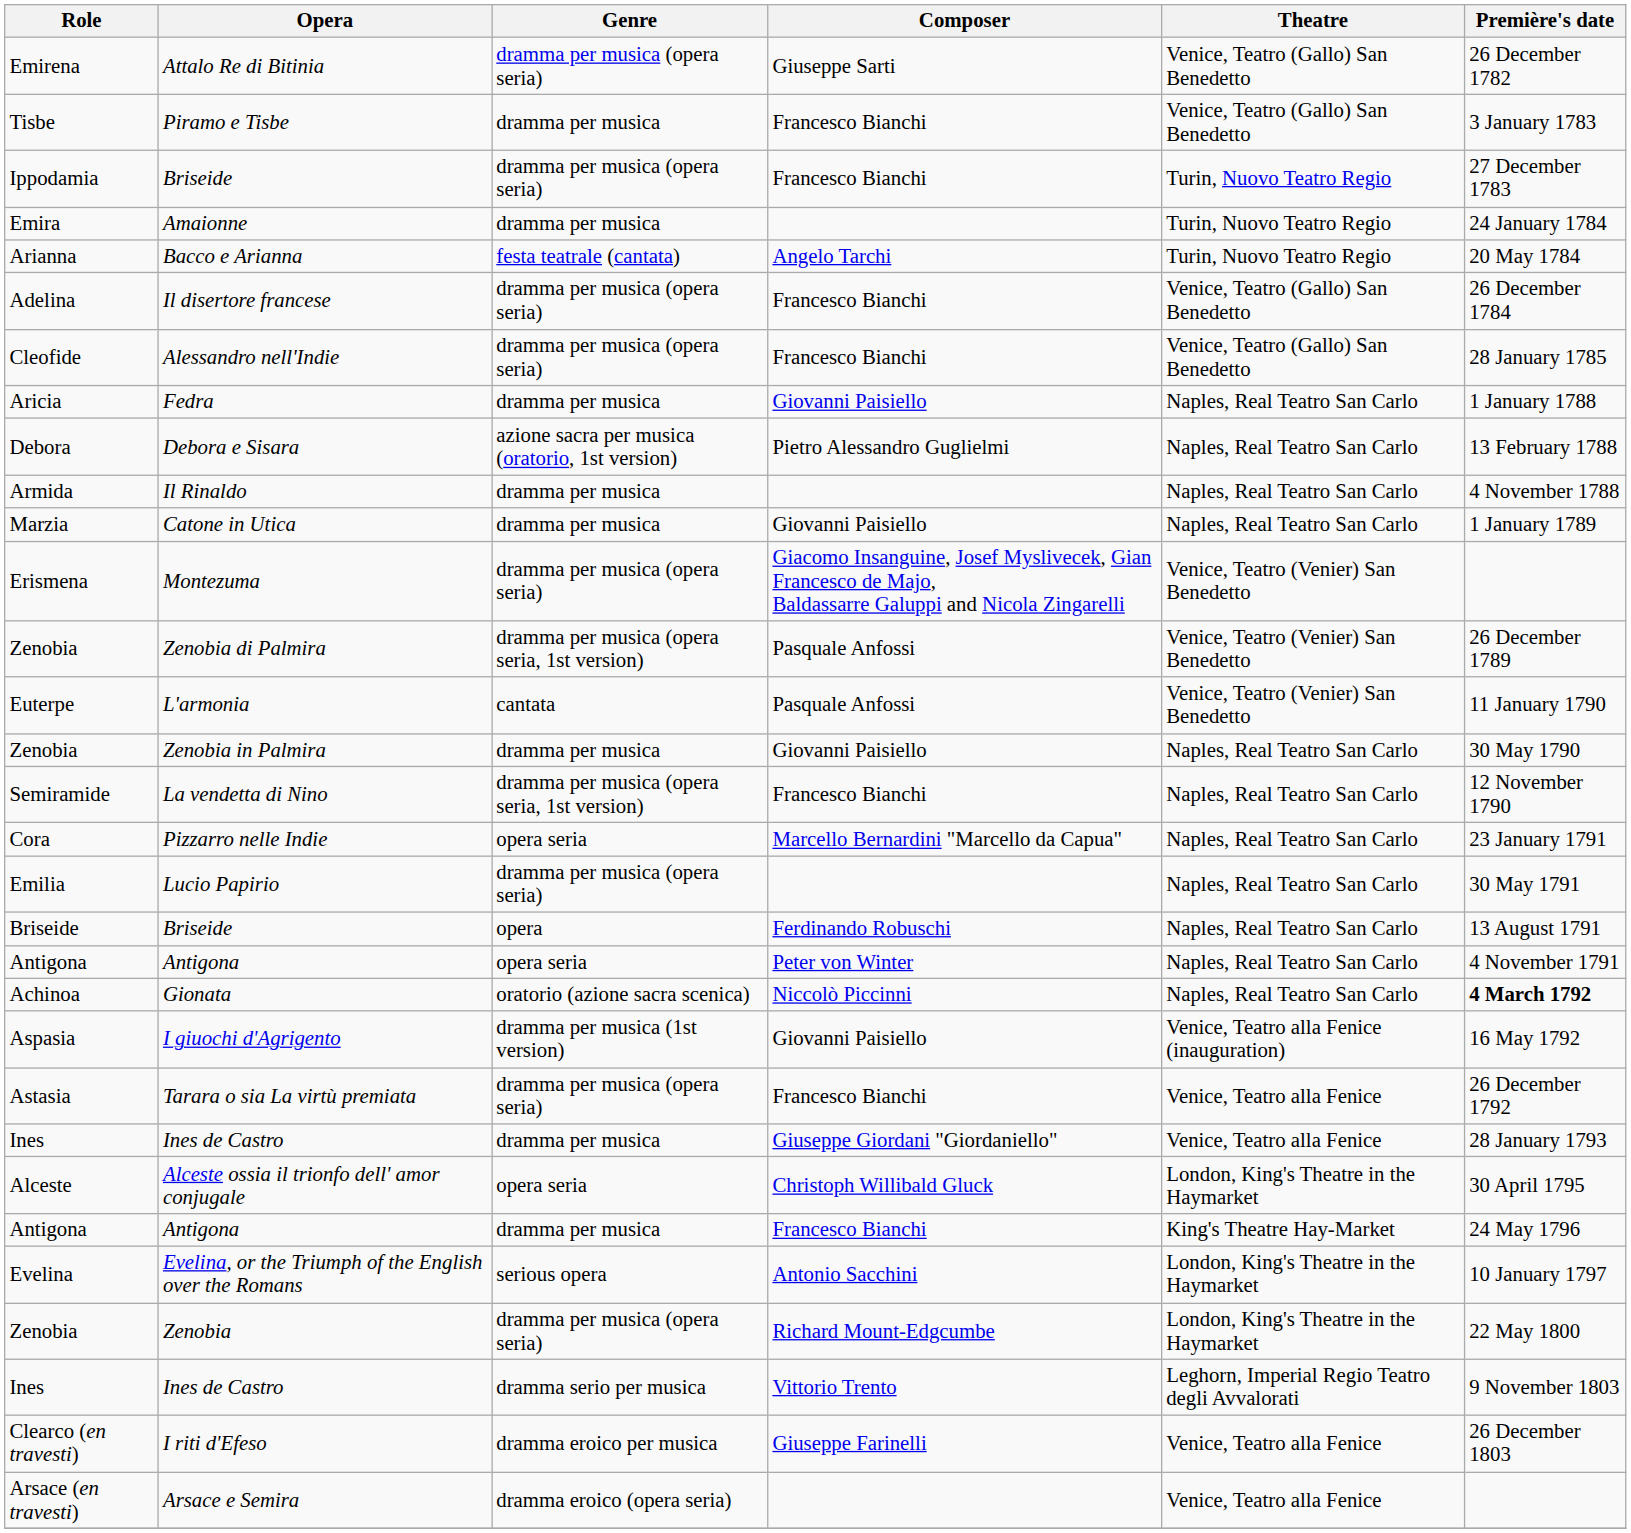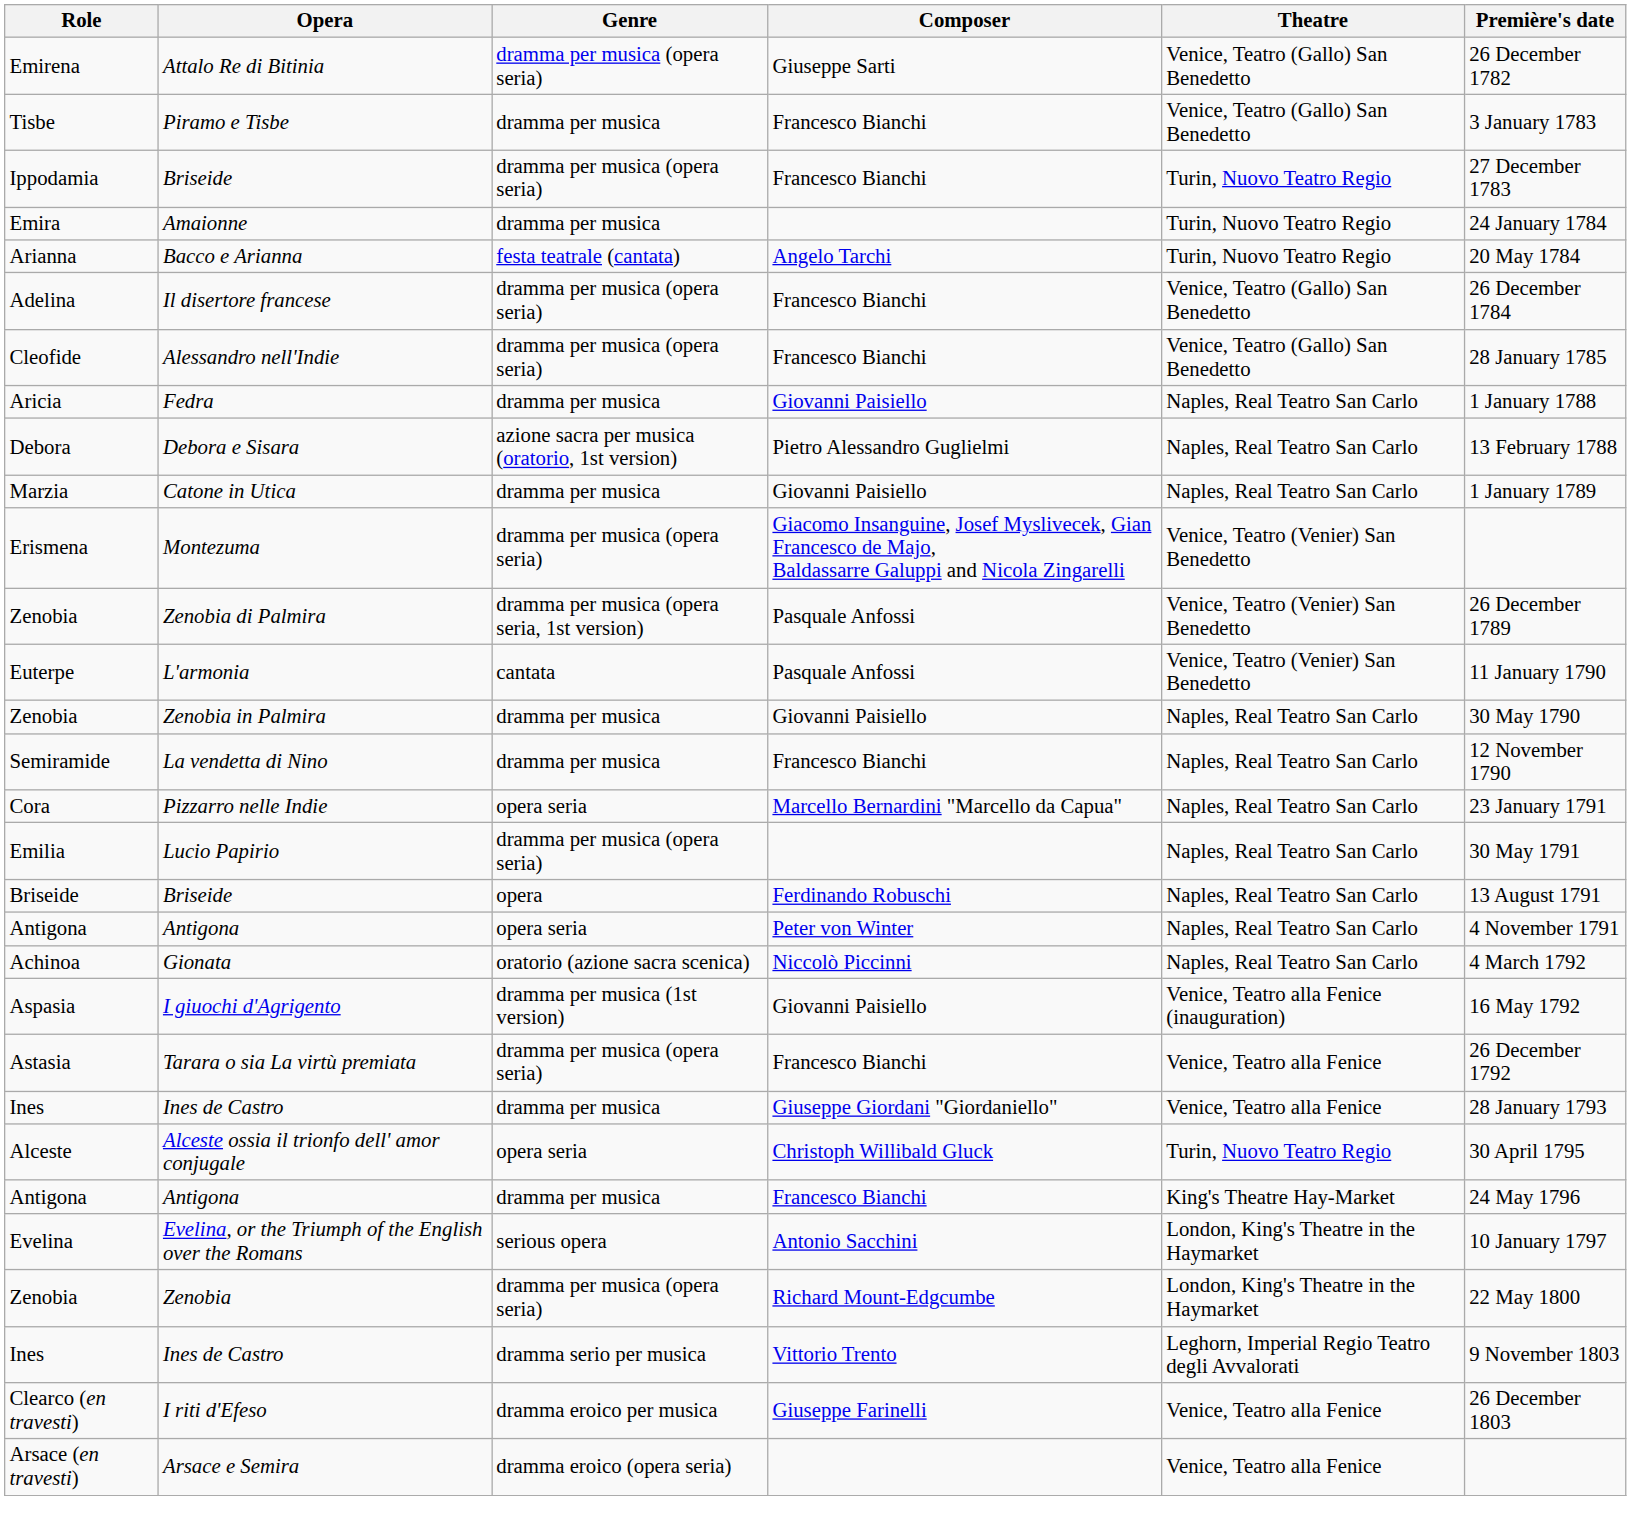- row: Armida | Il Rinaldo | dramma per musica | Naples, Real Teatro San Carlo | 4 November 1788
La vendetta di Nino | Genre: dramma per musica (opera seria, 1st version) -> dramma per musica
Gionata | Première's date: bold -> normal
Alceste ossia il trionfo dell' amor conjugale | Theatre: London, King's Theatre in the Haymarket -> Turin, Nuovo Teatro Regio
